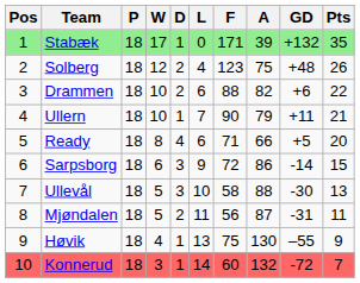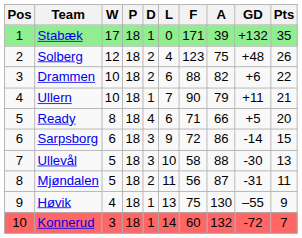columns swapped: P <-> W
